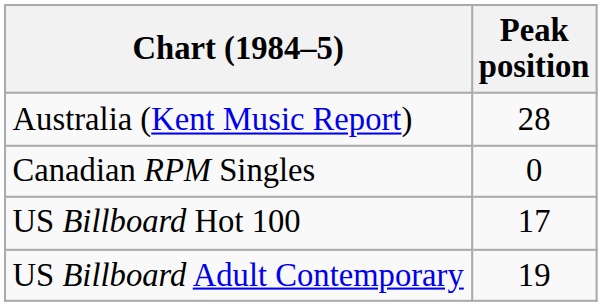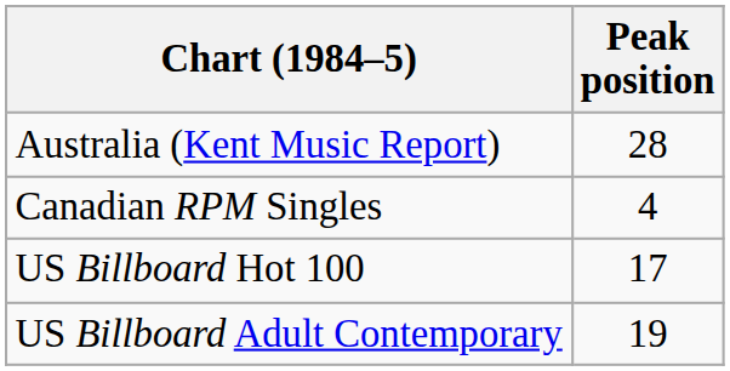Canadian RPM Singles | Peak position: 0 -> 4
